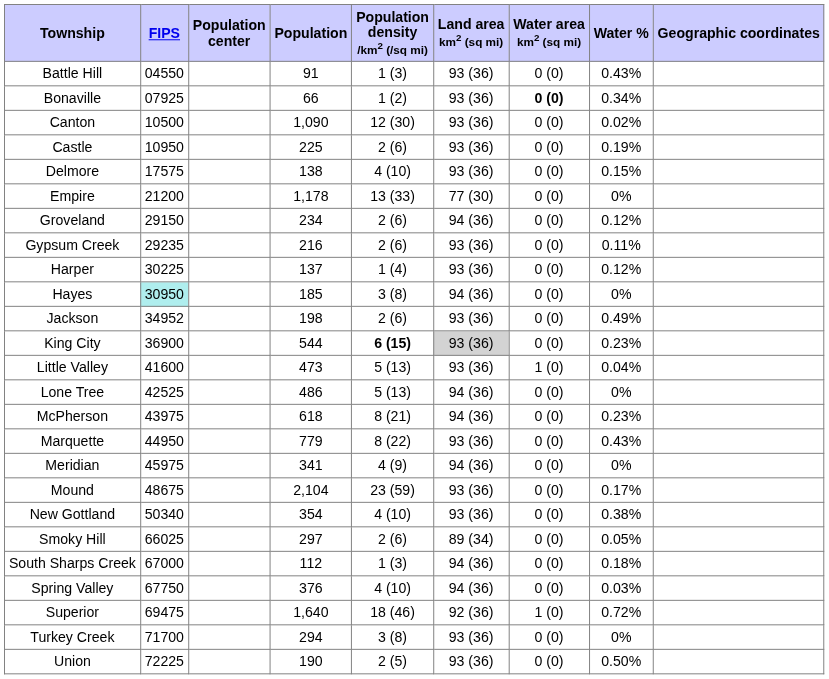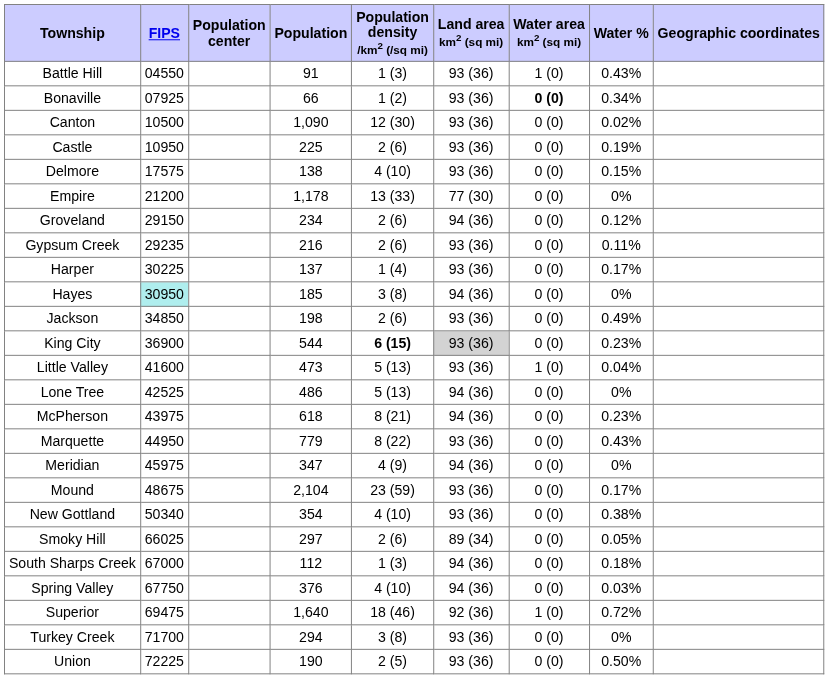Battle Hill | Water area km2 (sq mi): 0 (0) -> 1 (0)
Harper | Water %: 0.12% -> 0.17%
Jackson | FIPS: 34952 -> 34850
Meridian | Population: 341 -> 347
